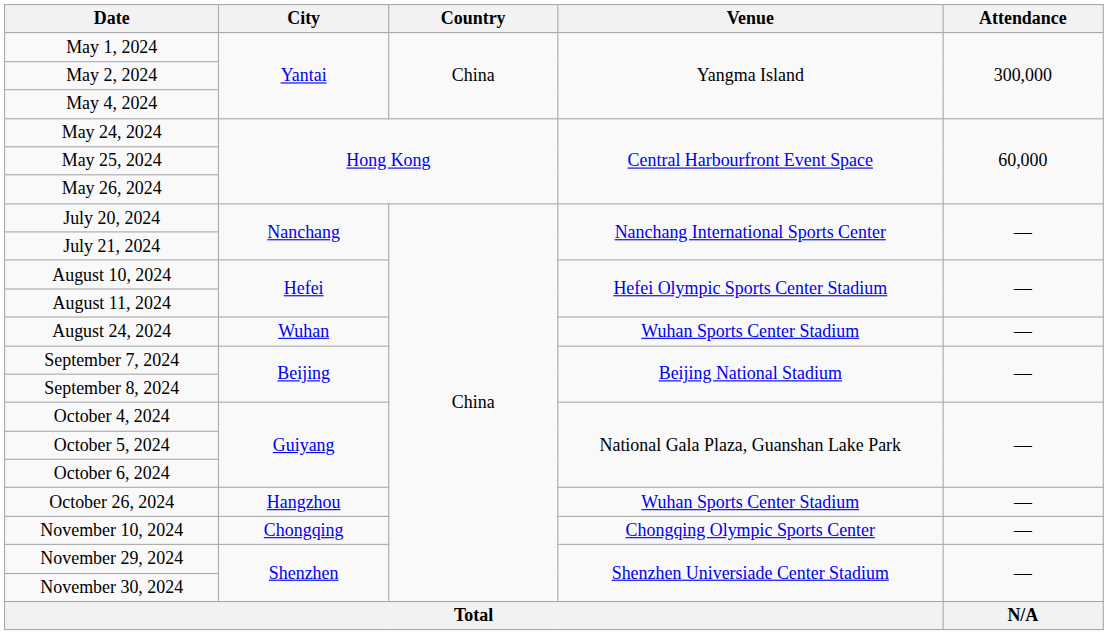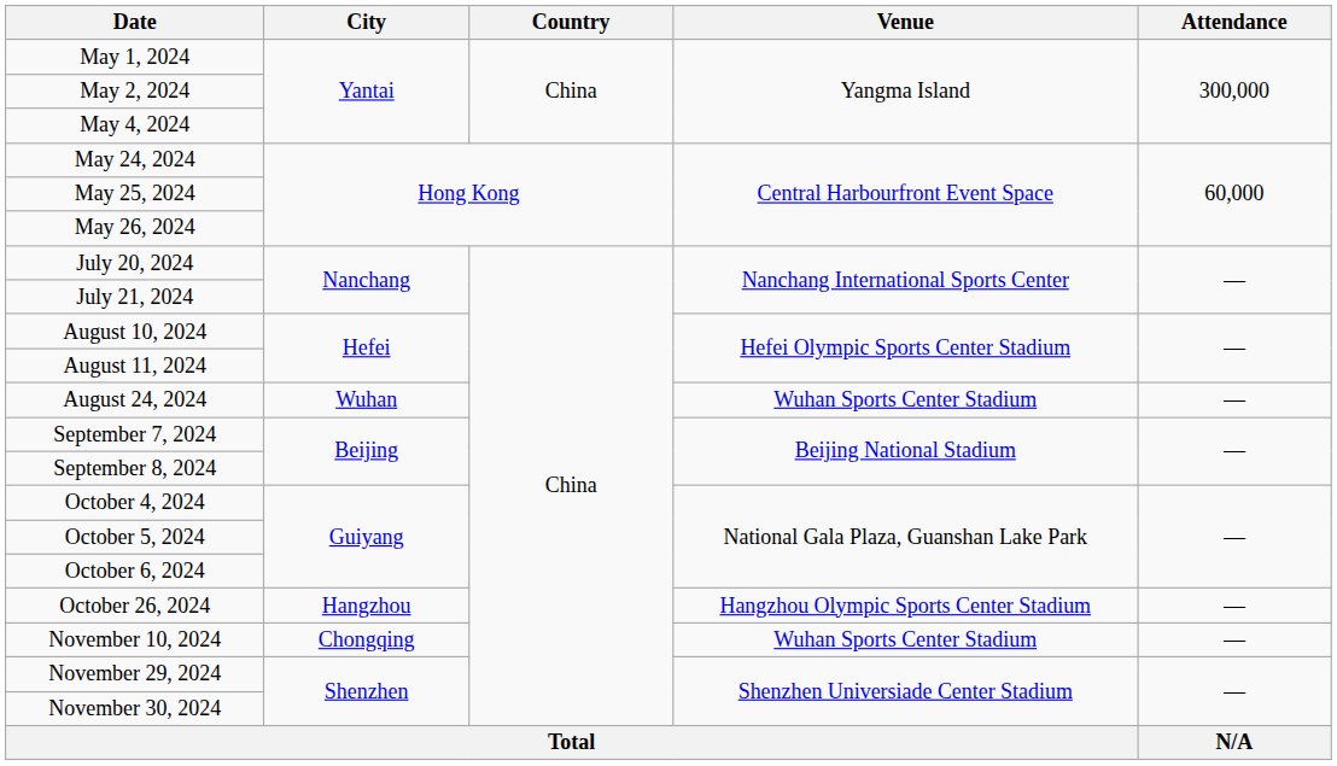October 26, 2024 | Venue: Wuhan Sports Center Stadium -> Hangzhou Olympic Sports Center Stadium
November 10, 2024 | Venue: Chongqing Olympic Sports Center -> Wuhan Sports Center Stadium
